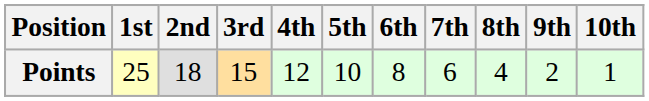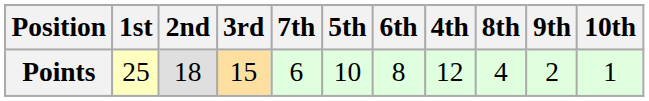columns swapped: 4th <-> 7th
